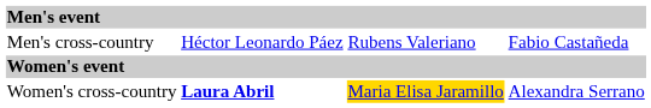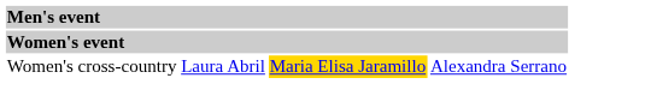- row: Men's cross-country | Héctor Leonardo Páez | Rubens Valeriano | Fabio Castañeda
Women's cross-country | column 2: bold -> normal
